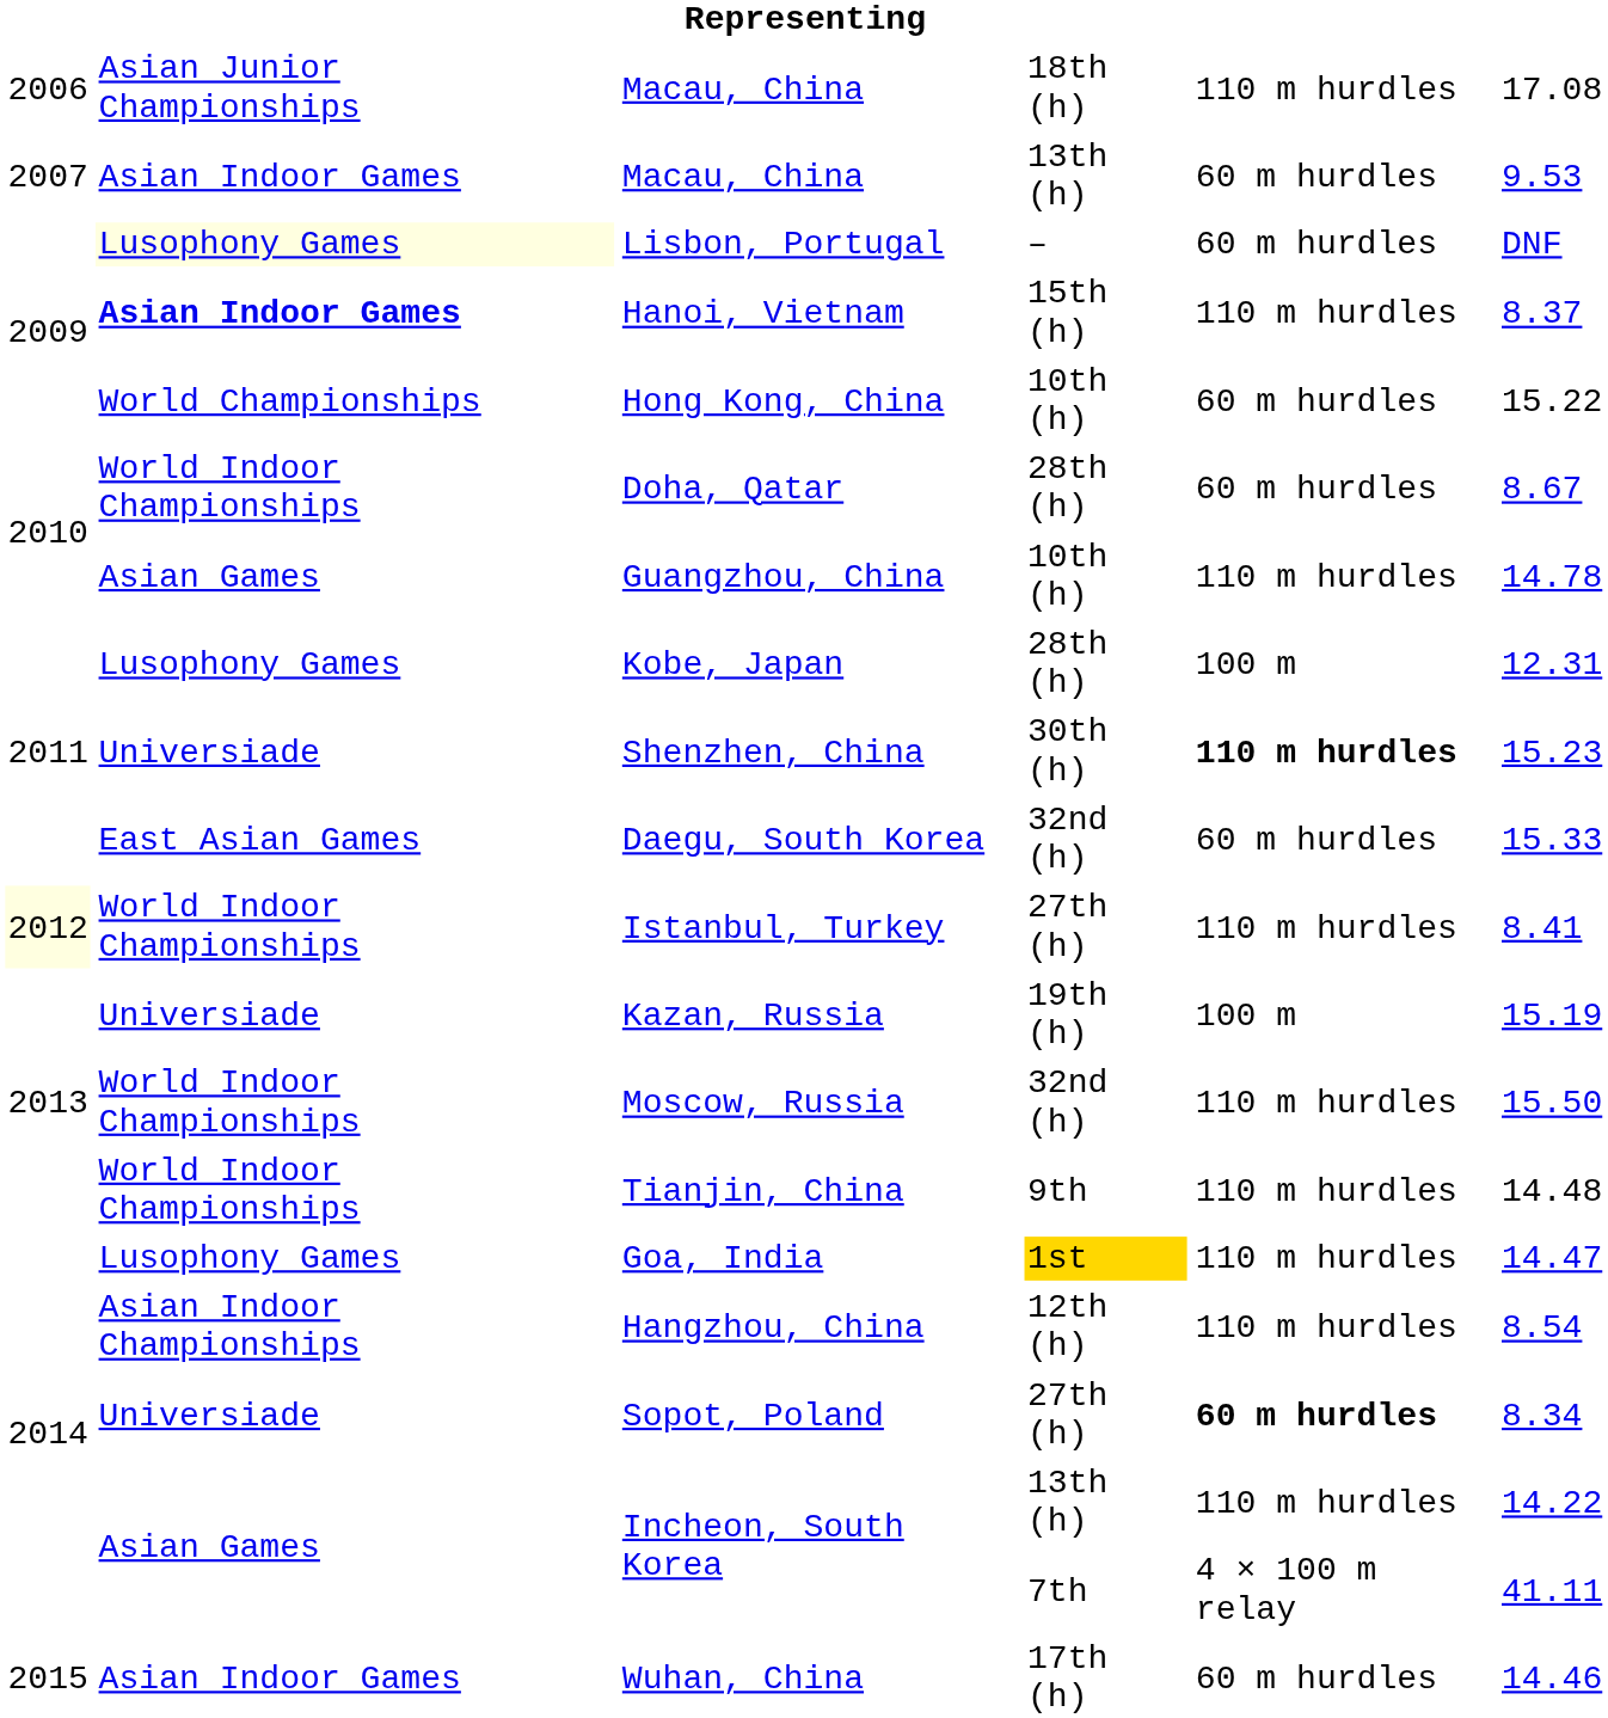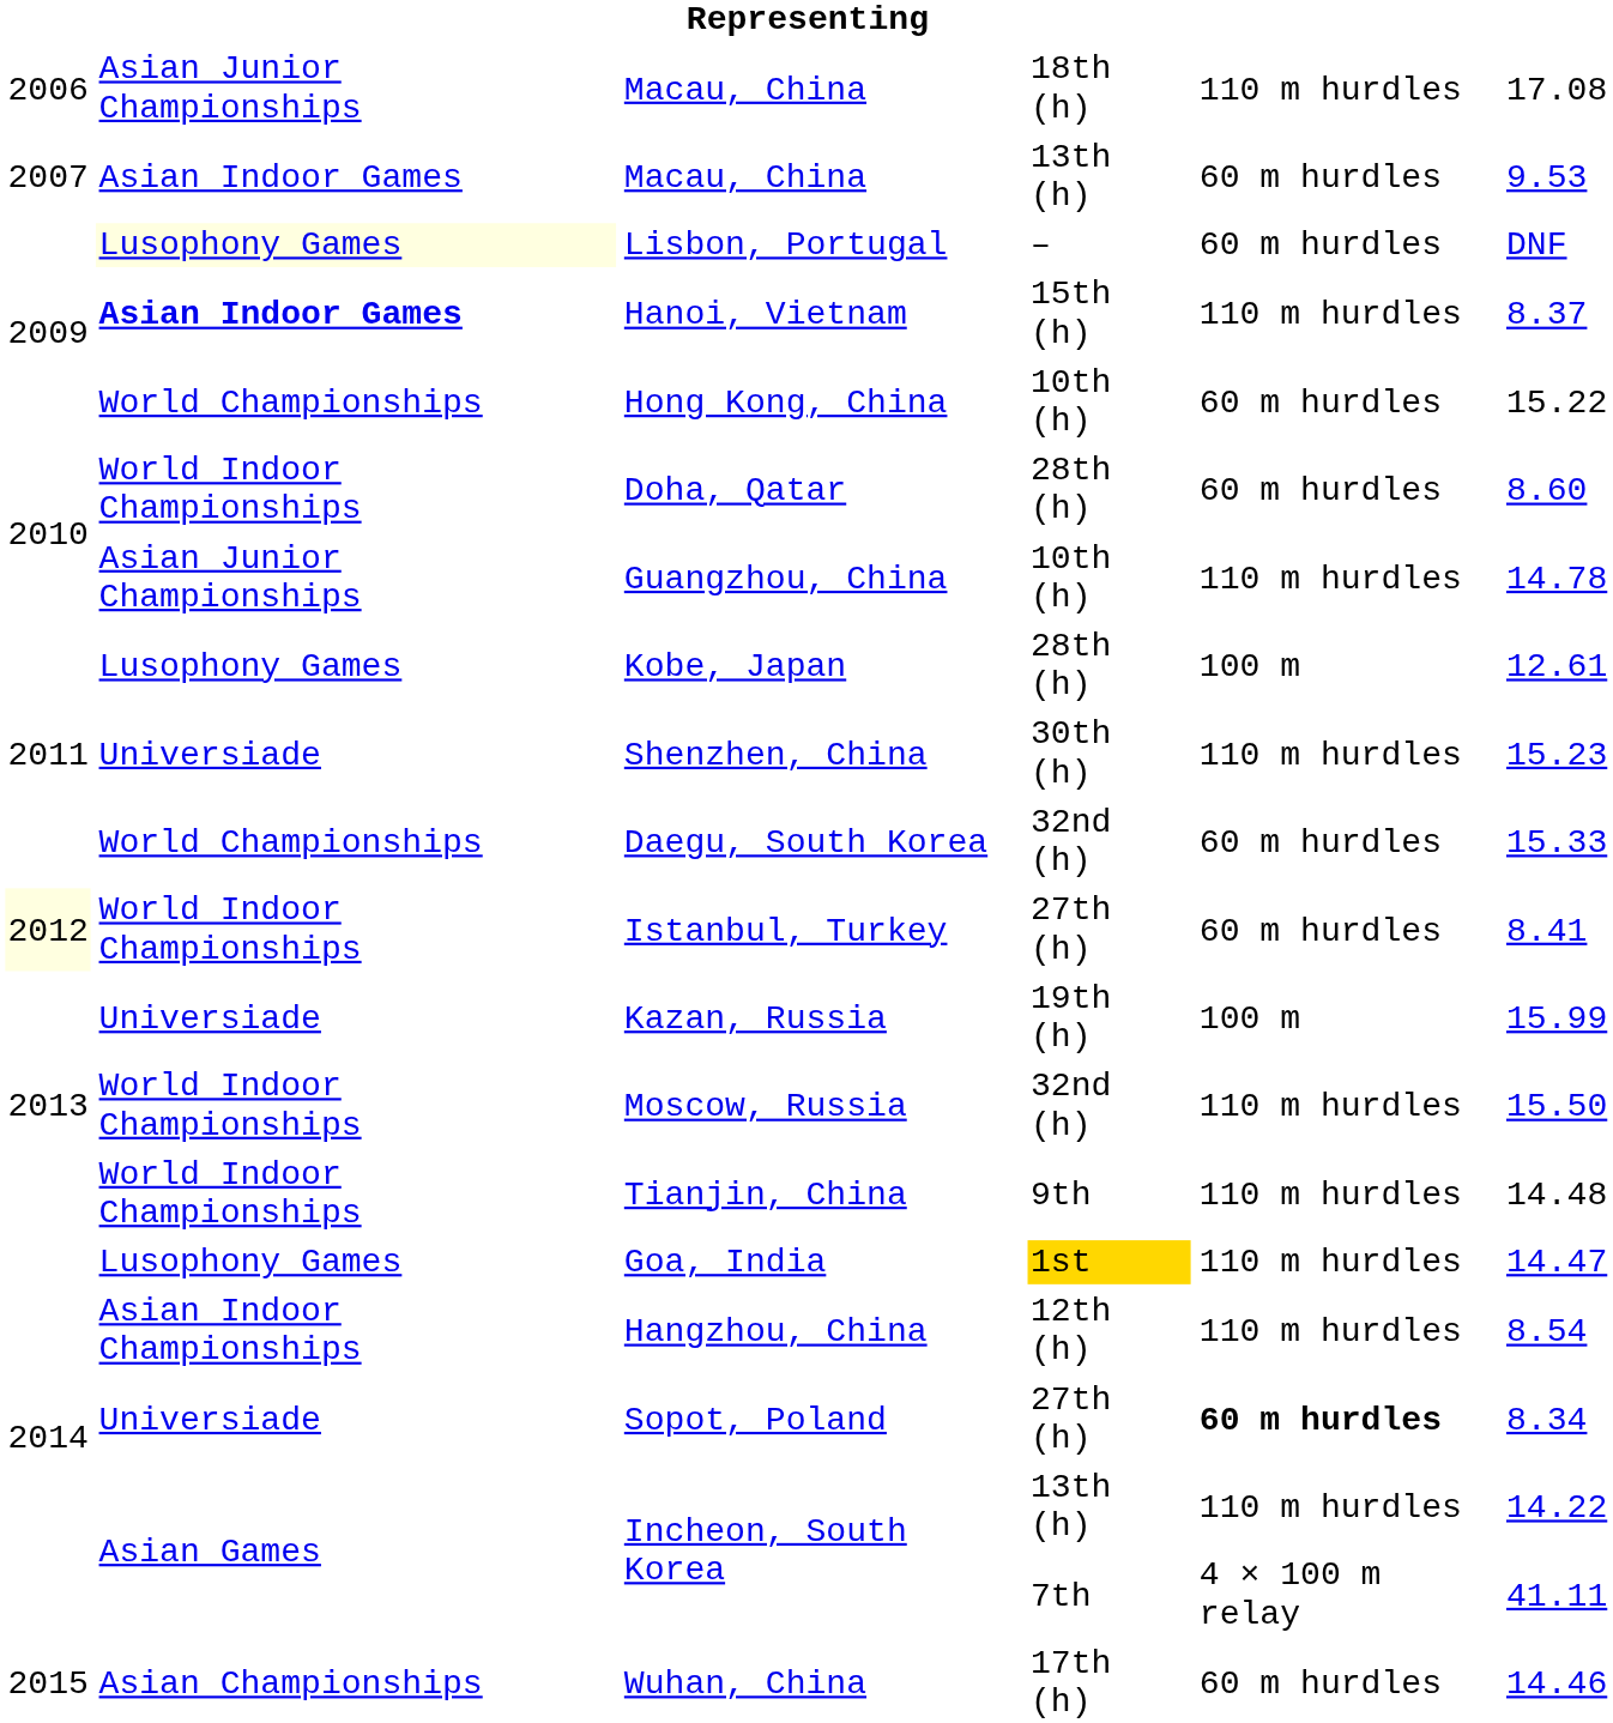Doha, Qatar | column 6: 8.67 -> 8.60
Guangzhou, China | column 2: Asian Games -> Asian Junior Championships
Kobe, Japan | column 6: 12.31 -> 12.61
Shenzhen, China | column 5: bold -> normal
Daegu, South Korea | column 2: East Asian Games -> World Championships
Istanbul, Turkey | column 5: 110 m hurdles -> 60 m hurdles
Kazan, Russia | column 6: 15.19 -> 15.99
Wuhan, China | column 2: Asian Indoor Games -> Asian Championships
